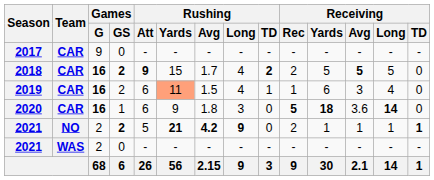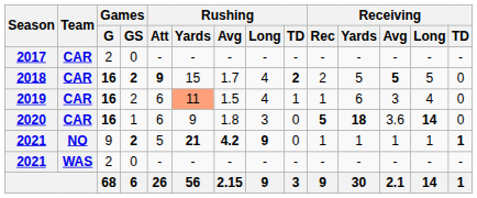2017 | Games / G: 9 -> 2
2021 / NO | Games / G: 2 -> 9
2021 / NO | Receiving / Rec: 2 -> 1
